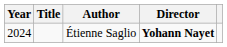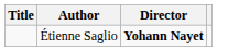- column: Year | 2024
